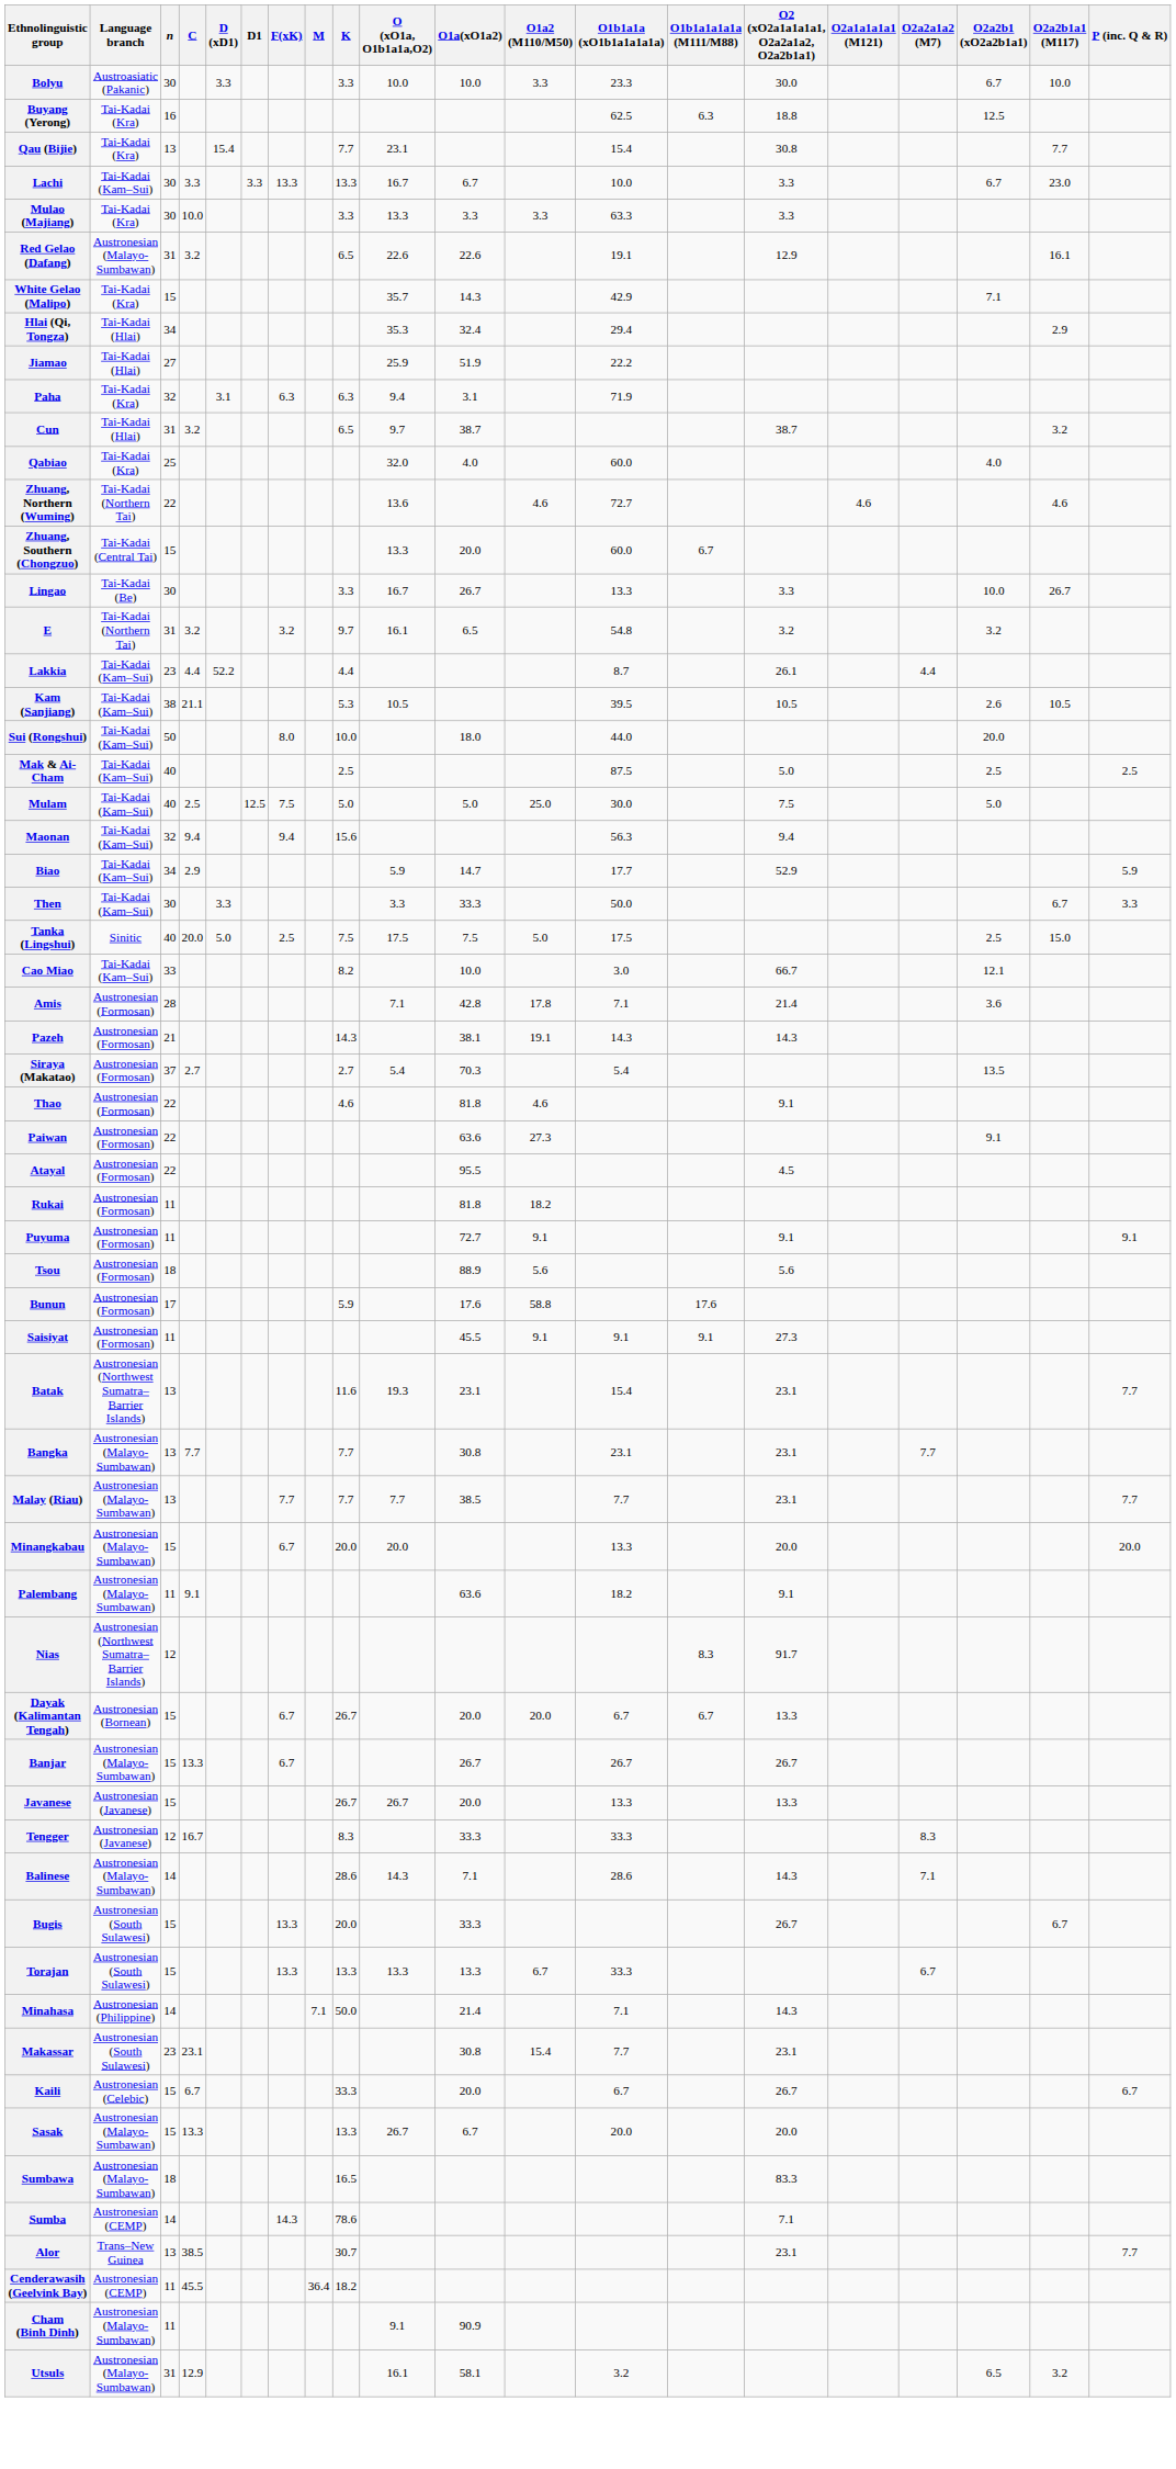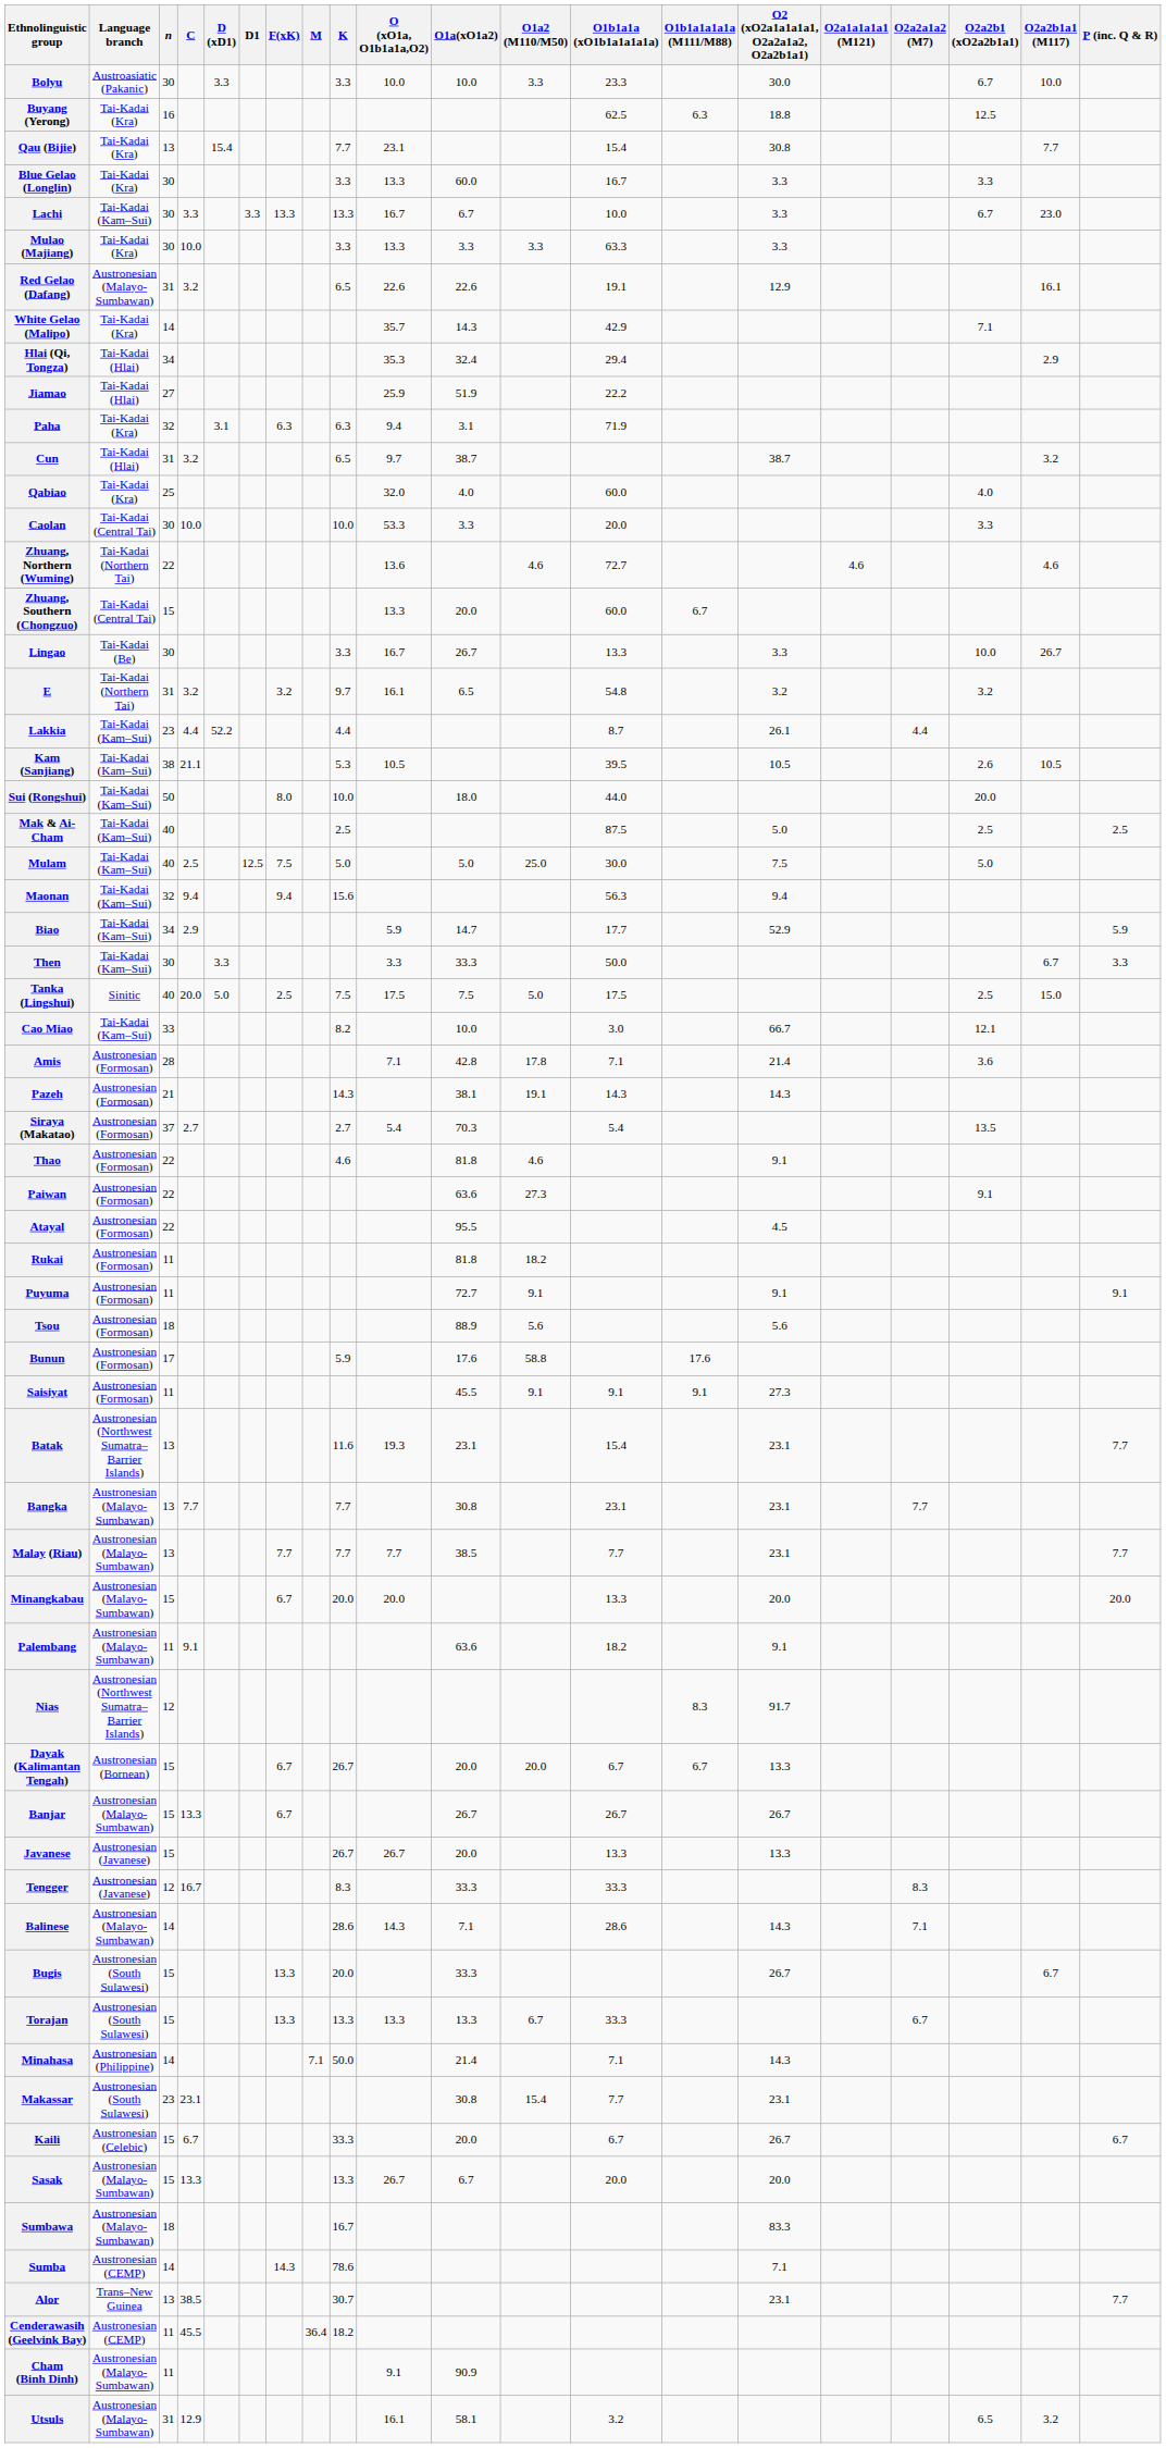+ row: Blue Gelao (Longlin) | Tai-Kadai (Kra) | 30 | 3.3 | 13.3 | 60.0 | 16.7 | 3.3 | 3.3
White Gelao (Malipo) | n: 15 -> 14
+ row: Caolan | Tai-Kadai (Central Tai) | 30 | 10.0 | 10.0 | 53.3 | 3.3 | 20.0 | 3.3
Sumbawa | K: 16.5 -> 16.7
